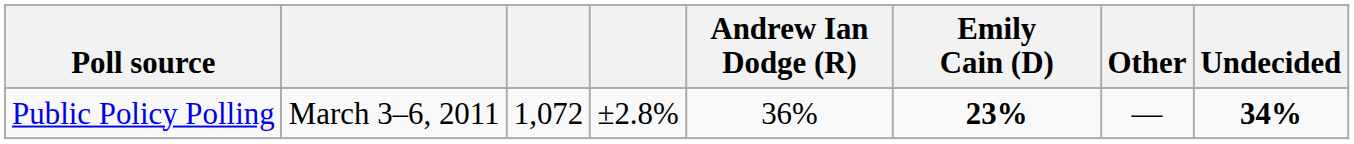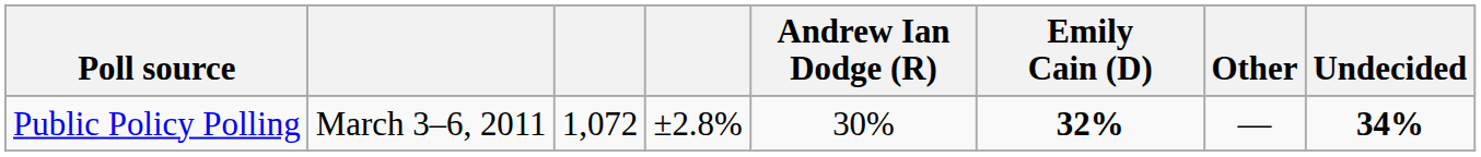Public Policy Polling | Andrew Ian Dodge (R): 36% -> 30%
Public Policy Polling | Emily Cain (D): 23% -> 32%
